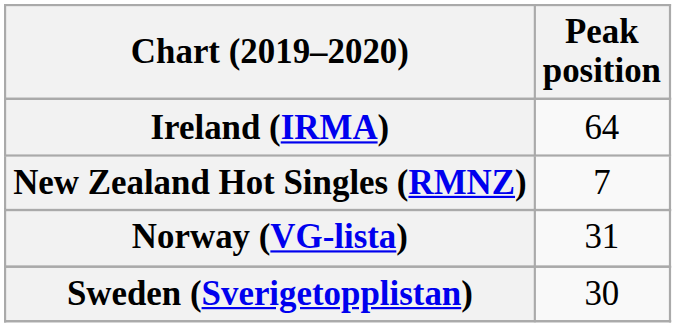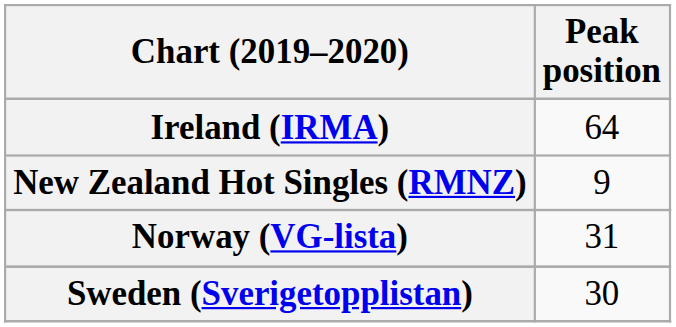New Zealand Hot Singles (RMNZ) | Peak position: 7 -> 9
